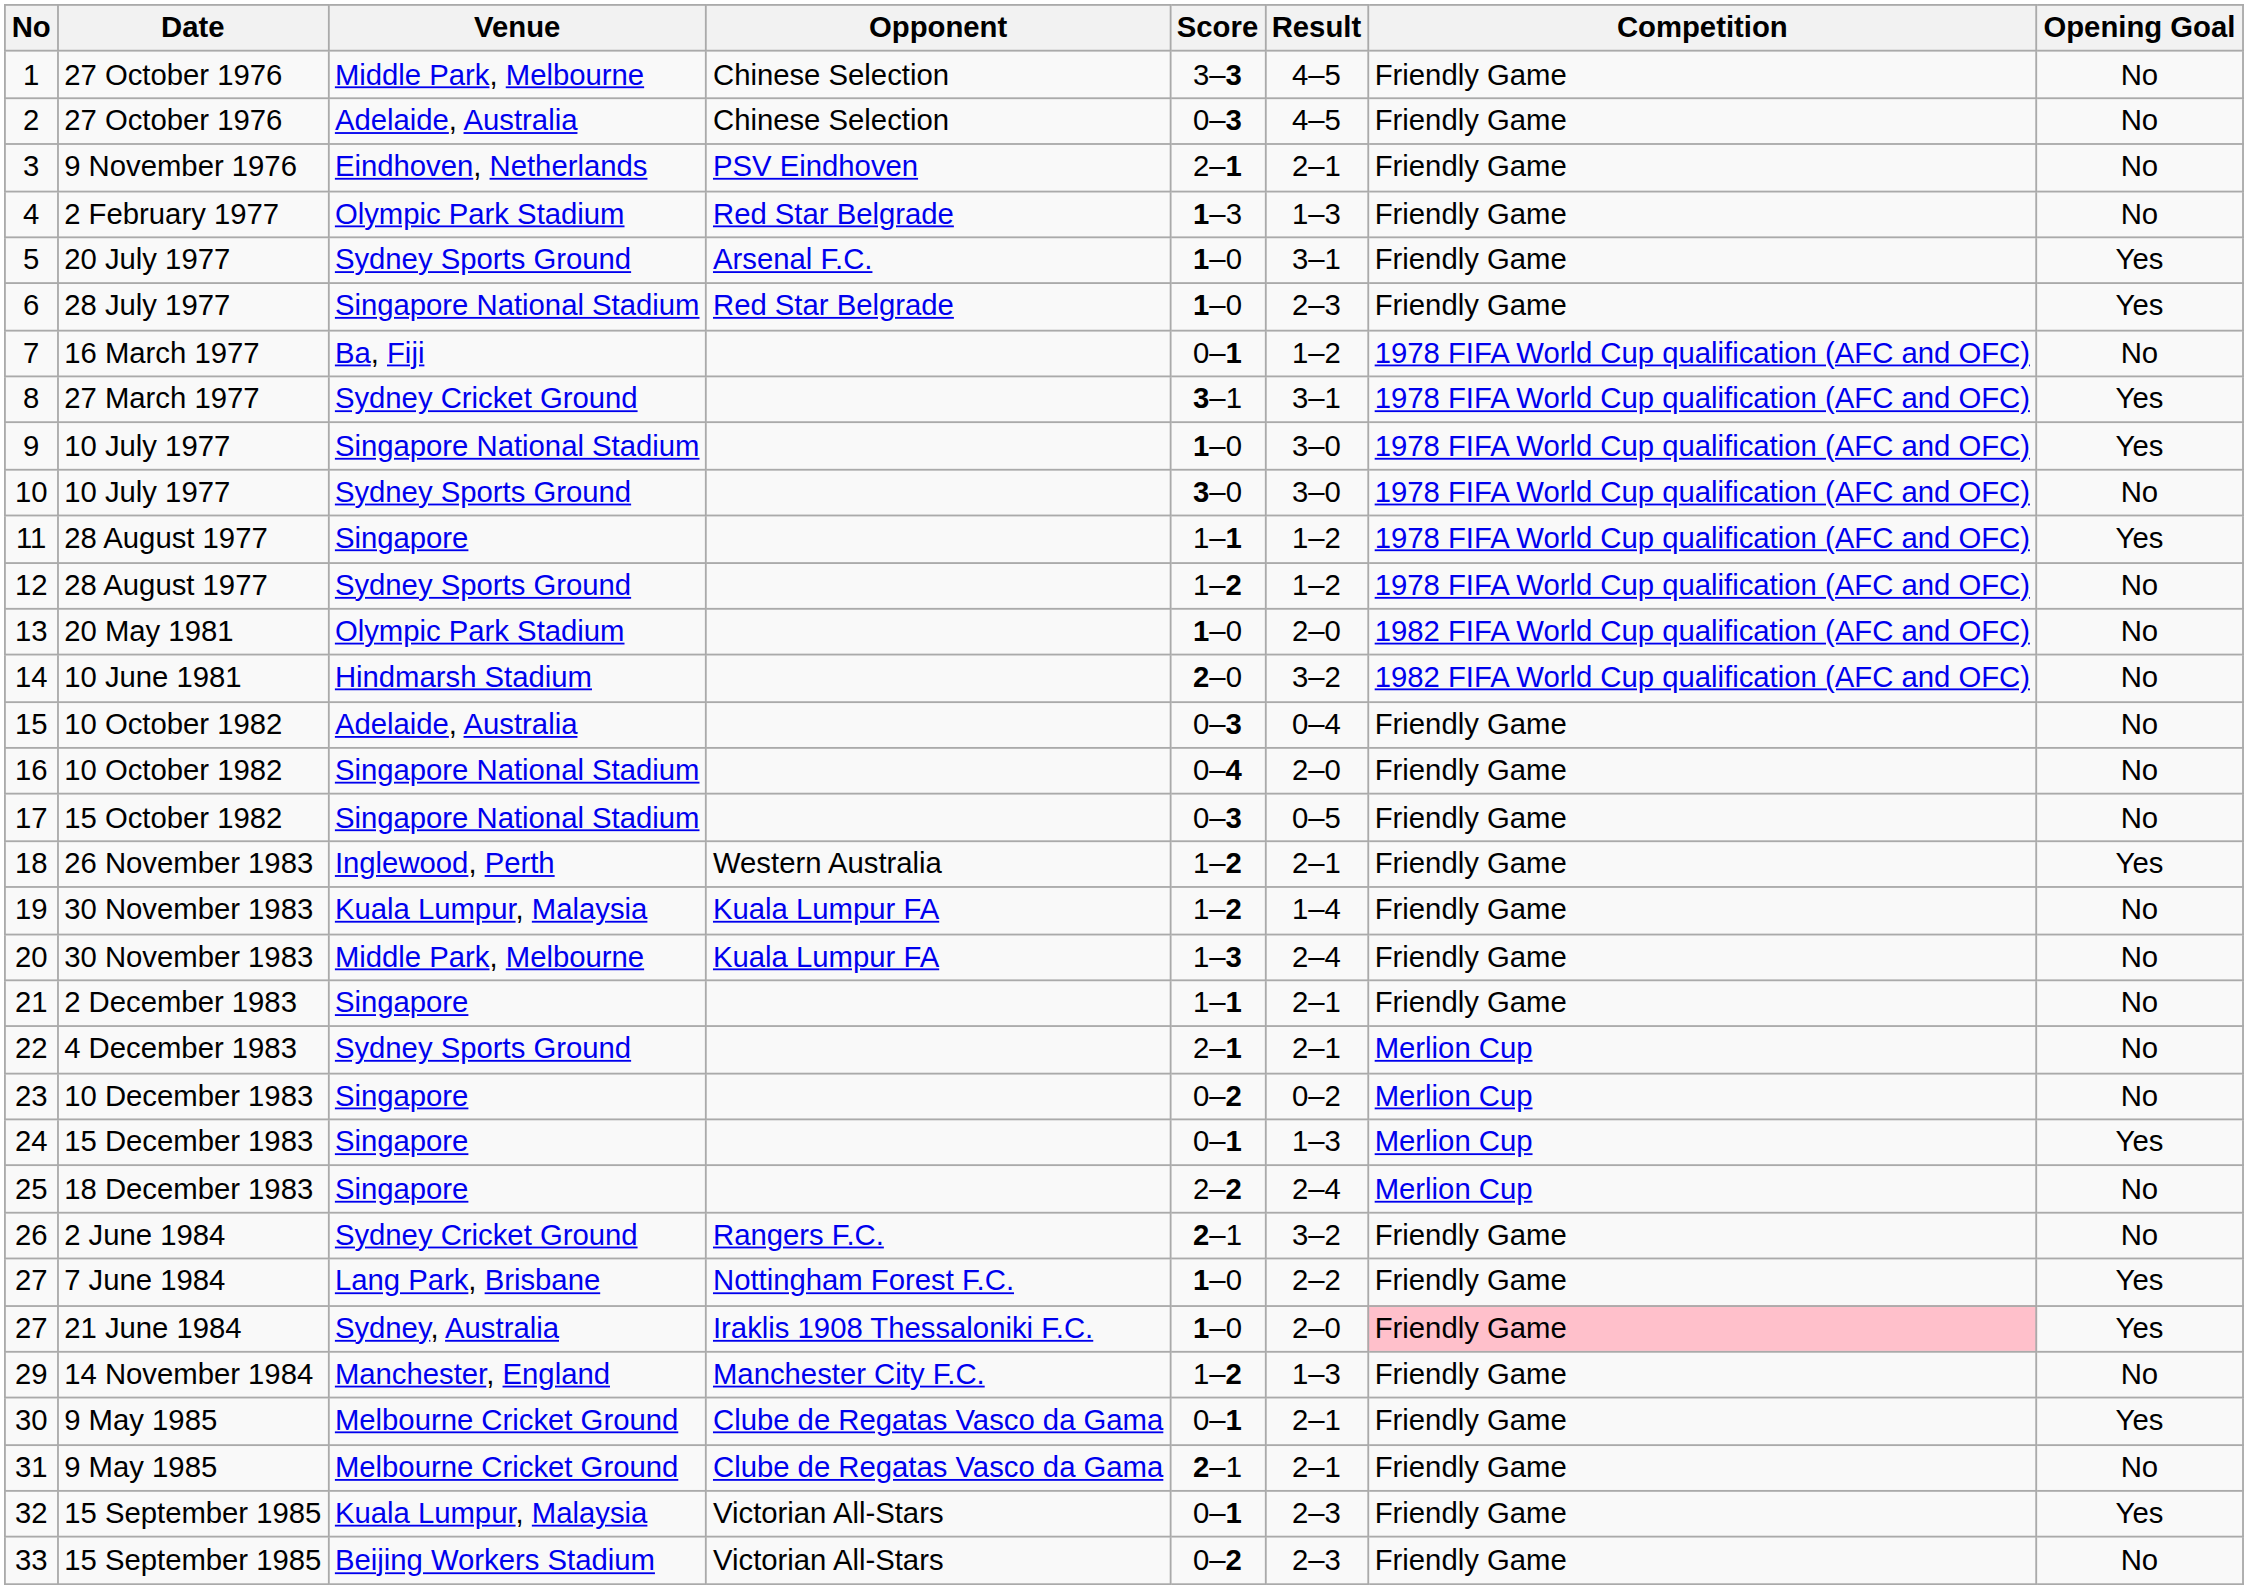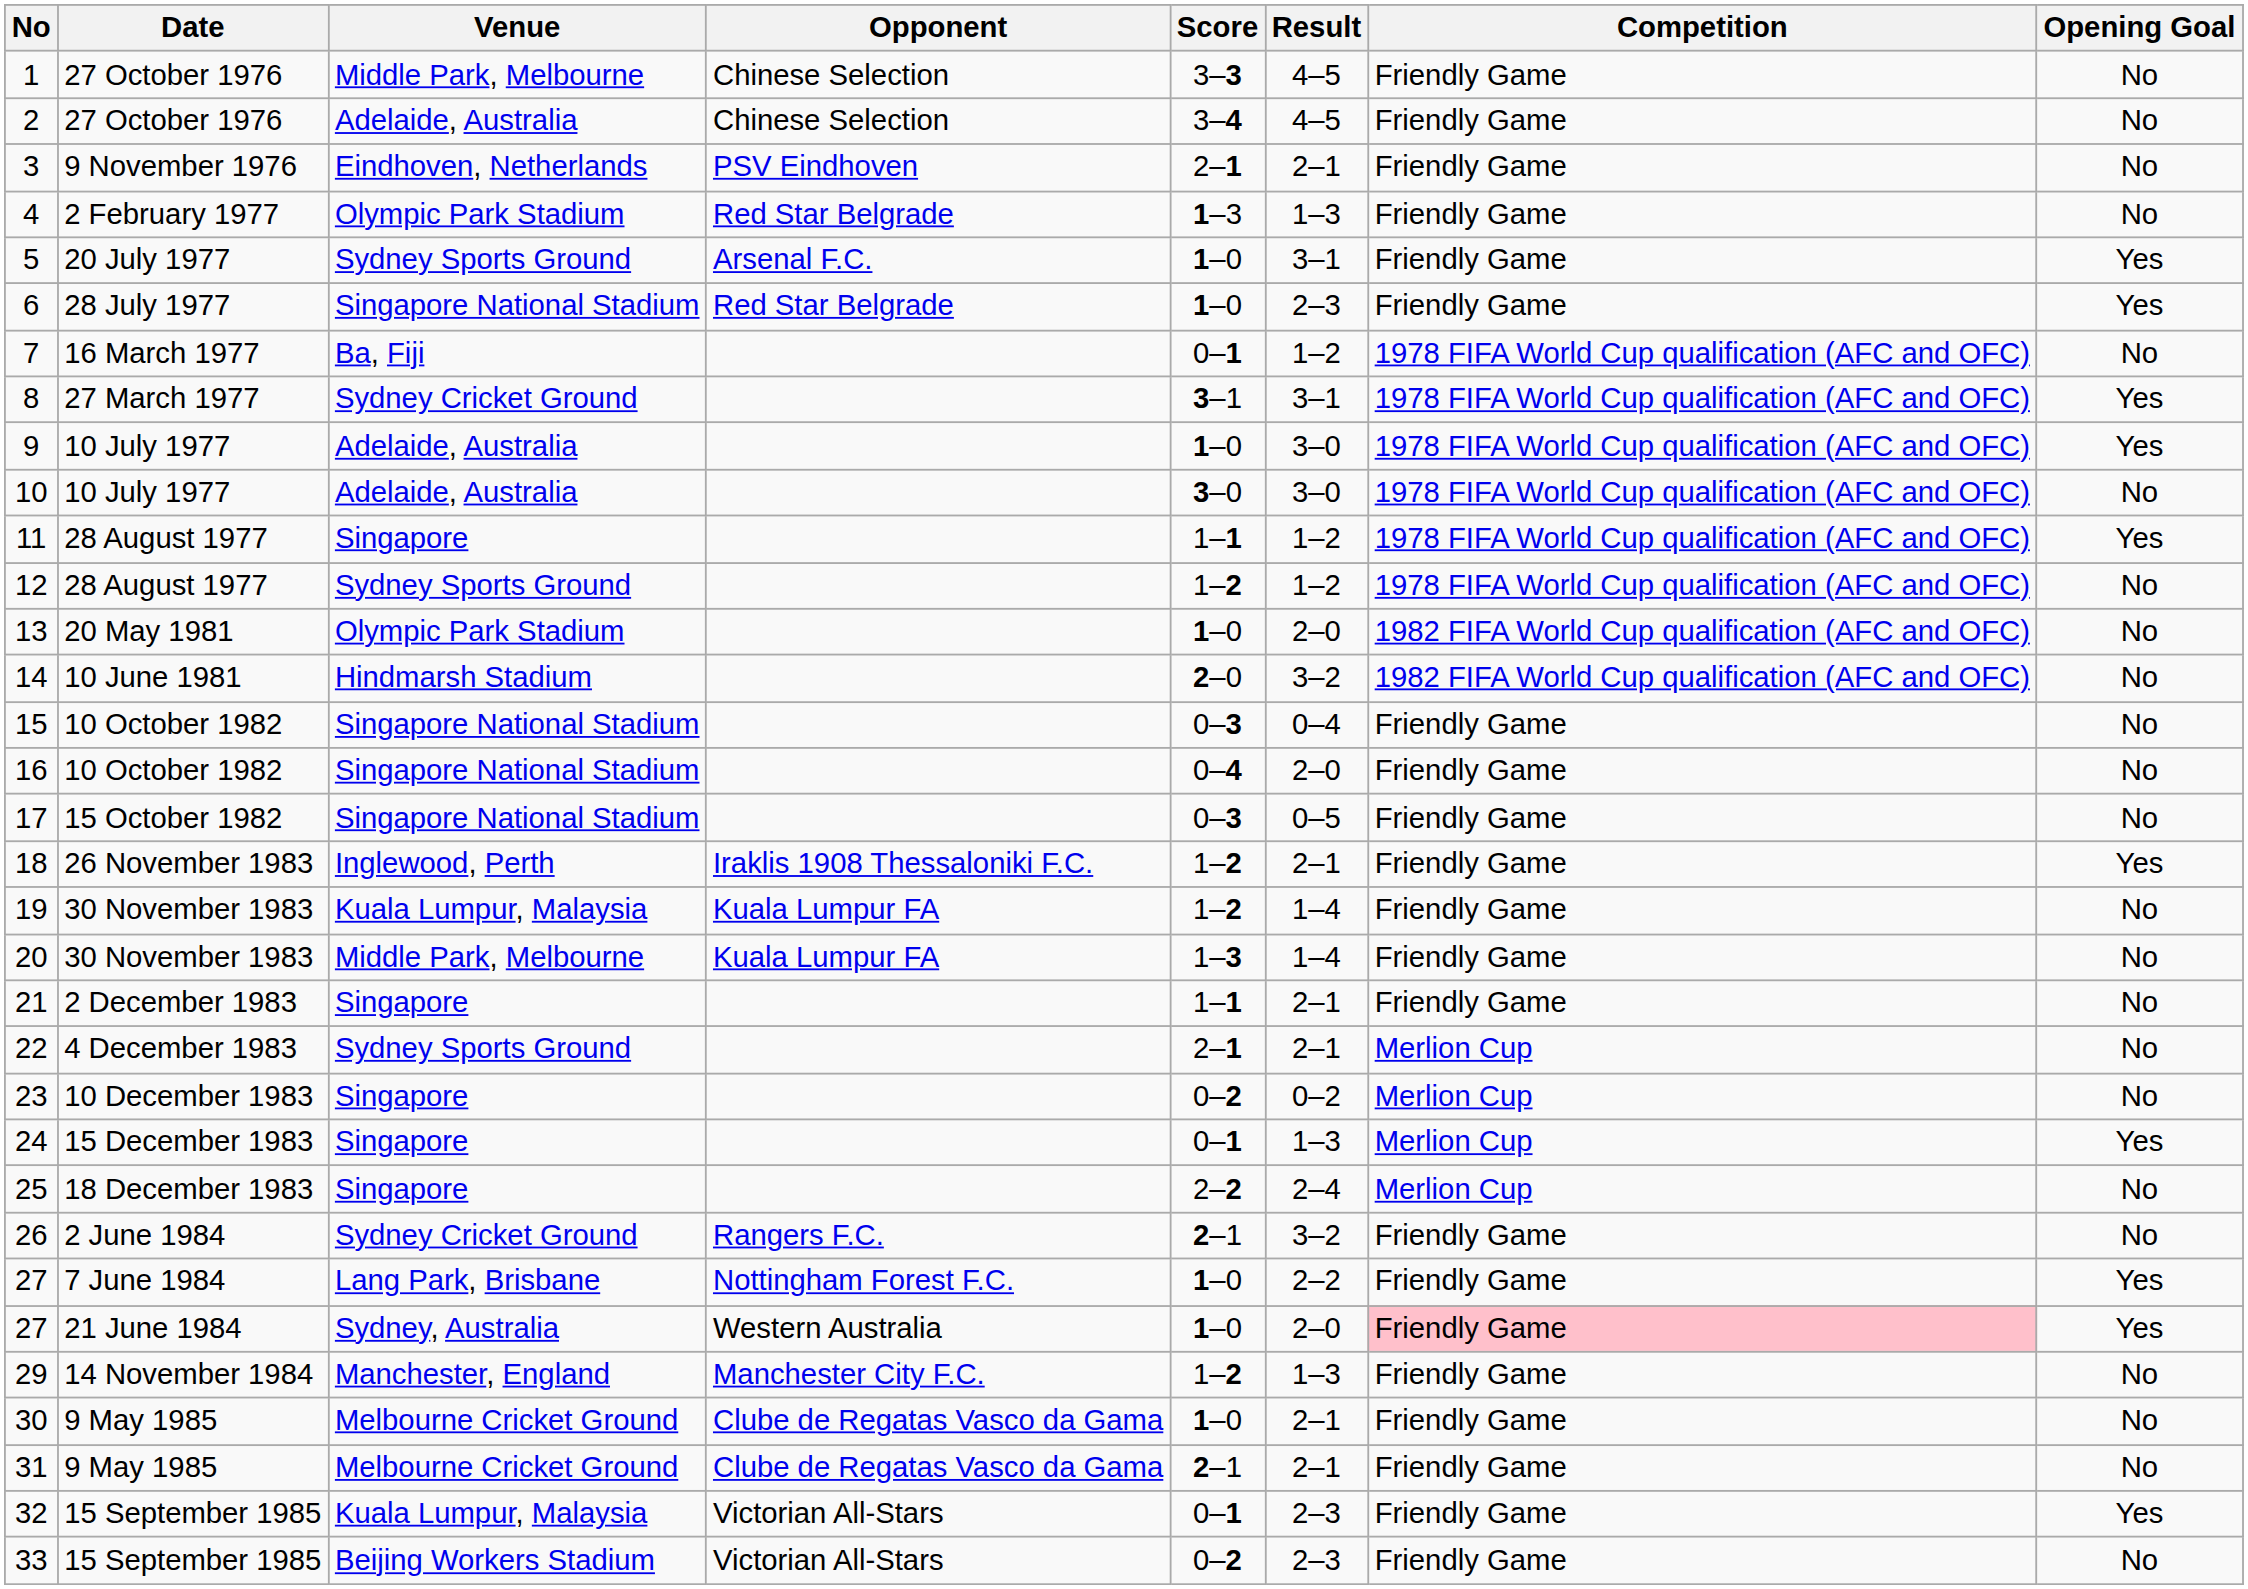2 | Score: 0–3 -> 3–4
9 | Venue: Singapore National Stadium -> Adelaide, Australia
10 | Venue: Sydney Sports Ground -> Adelaide, Australia
15 | Venue: Adelaide, Australia -> Singapore National Stadium
18 | Opponent: Western Australia -> Iraklis 1908 Thessaloniki F.C.
20 | Result: 2–4 -> 1–4
27 / 21 June 1984 | Opponent: Iraklis 1908 Thessaloniki F.C. -> Western Australia
30 | Score: 0–1 -> 1–0
30 | Opening Goal: Yes -> No
